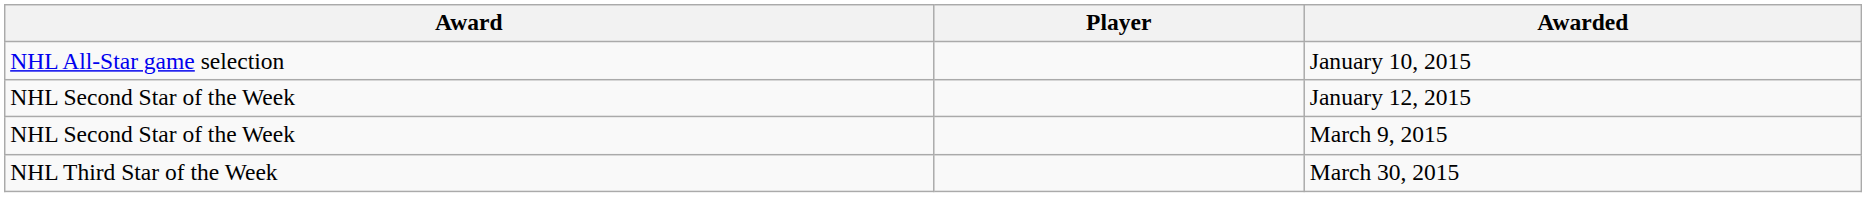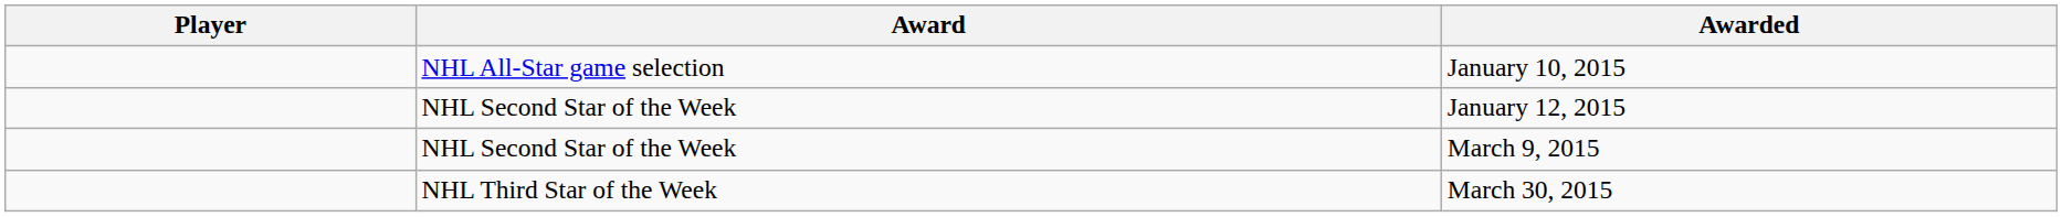columns swapped: Player <-> Award
